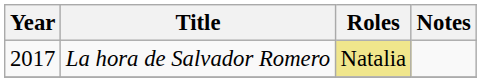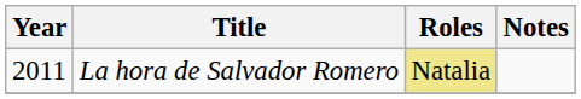La hora de Salvador Romero | Year: 2017 -> 2011
